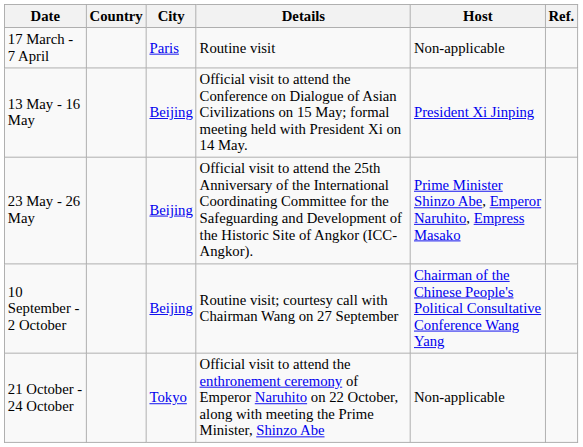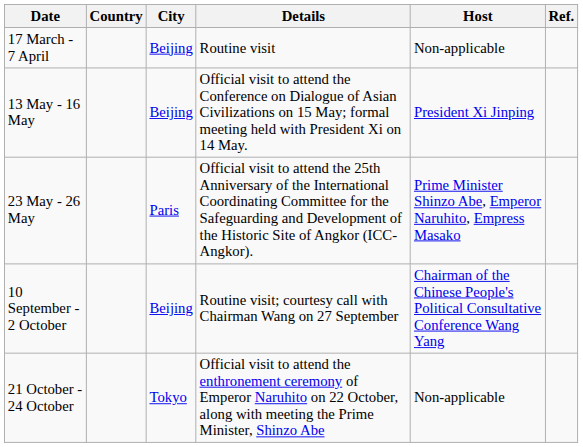17 March - 7 April | City: Paris -> Beijing
23 May - 26 May | City: Beijing -> Paris
